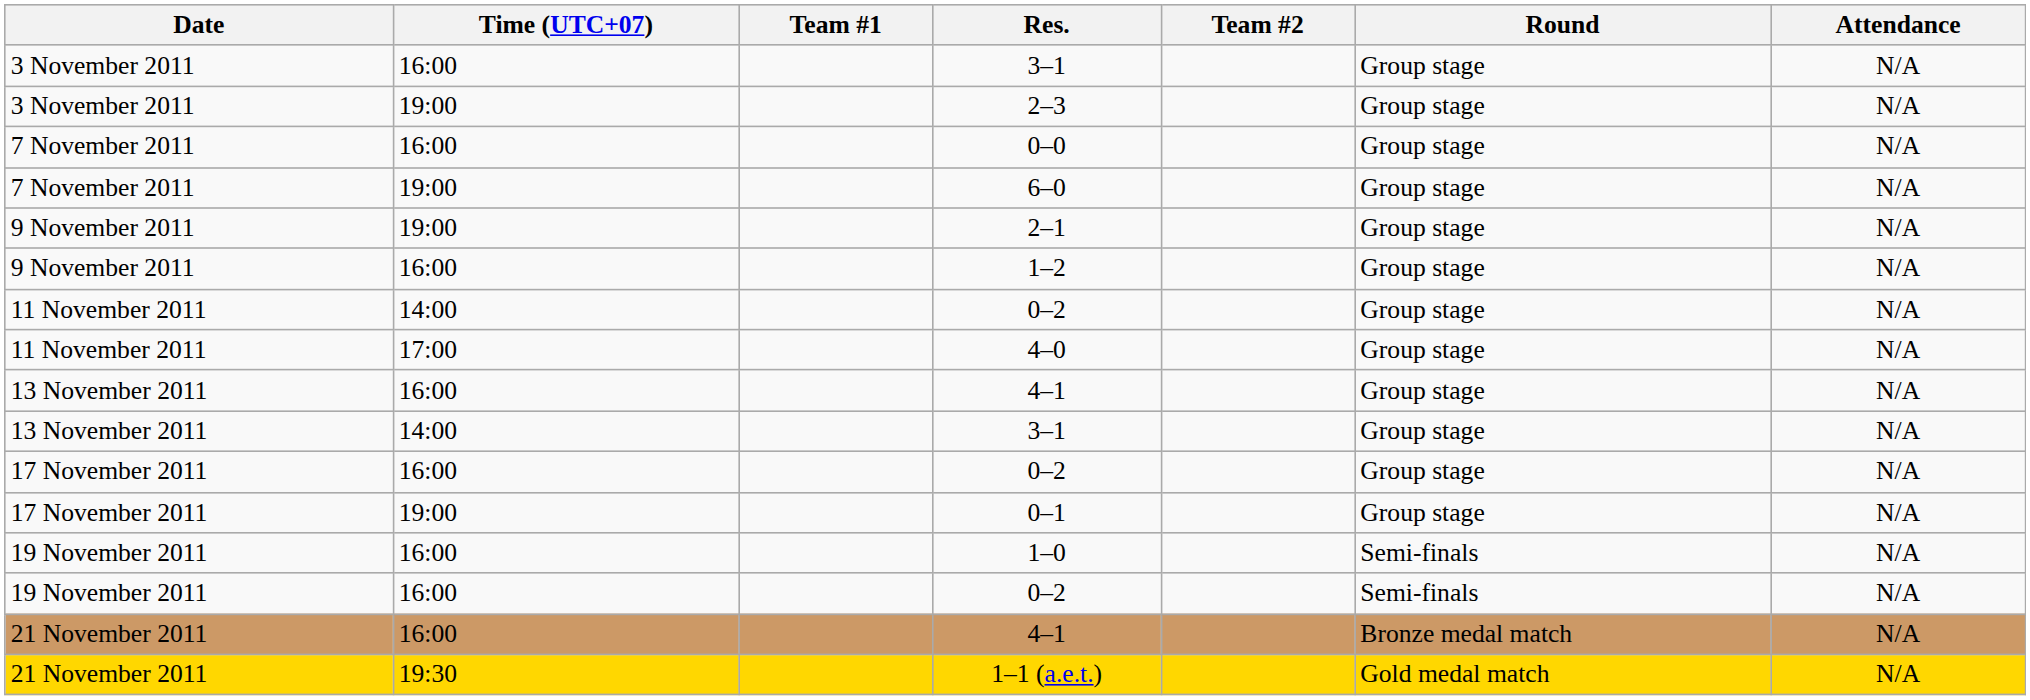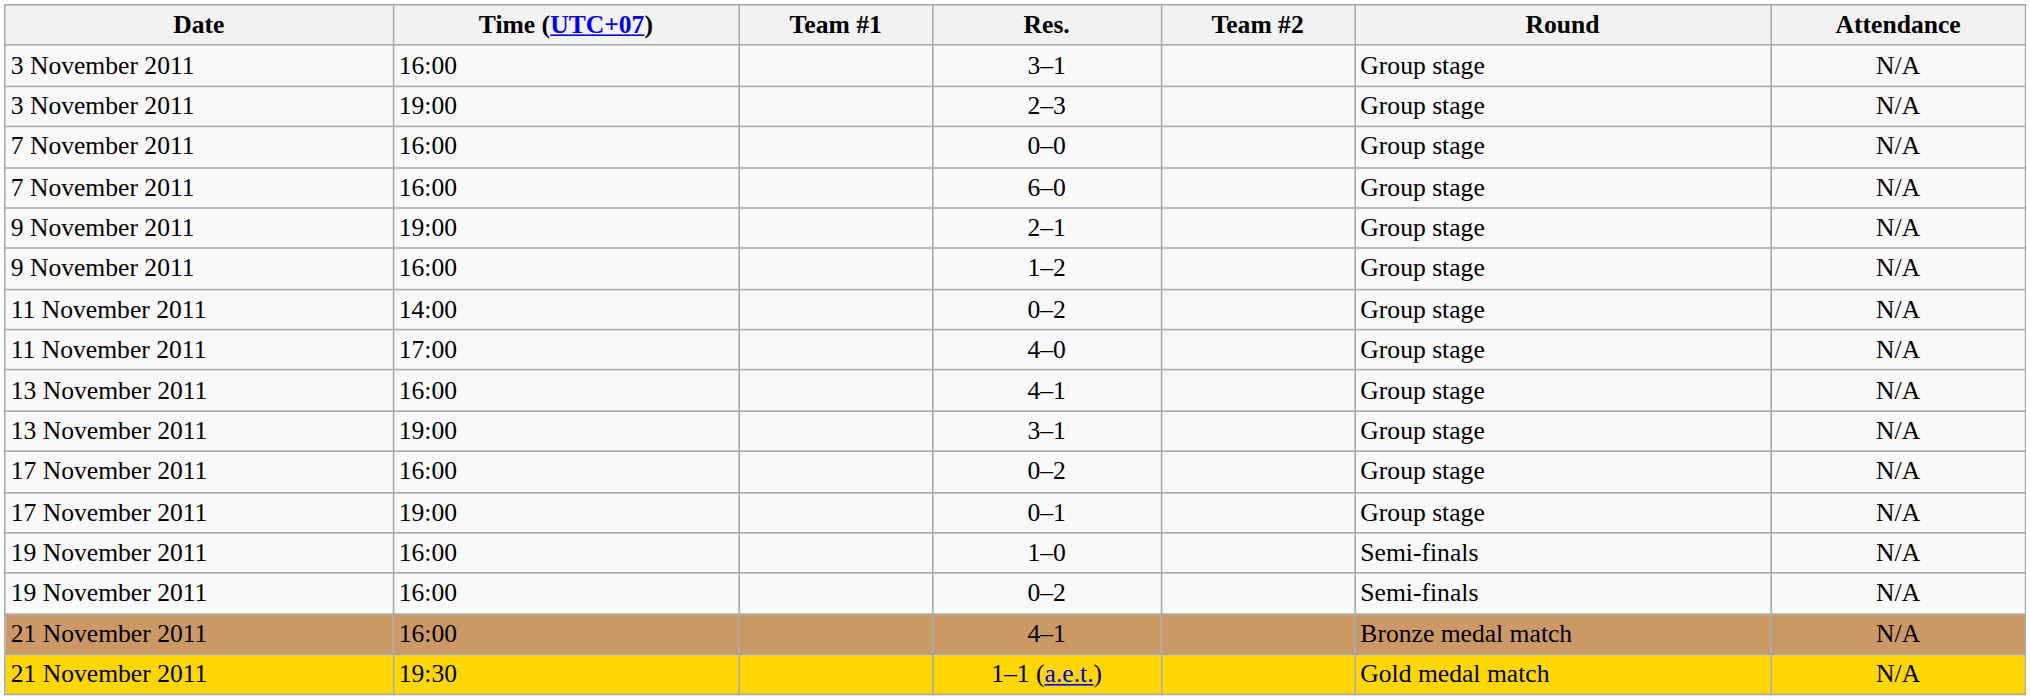6–0 | Time (UTC+07): 19:00 -> 16:00
13 November 2011 / 3–1 | Time (UTC+07): 14:00 -> 19:00
